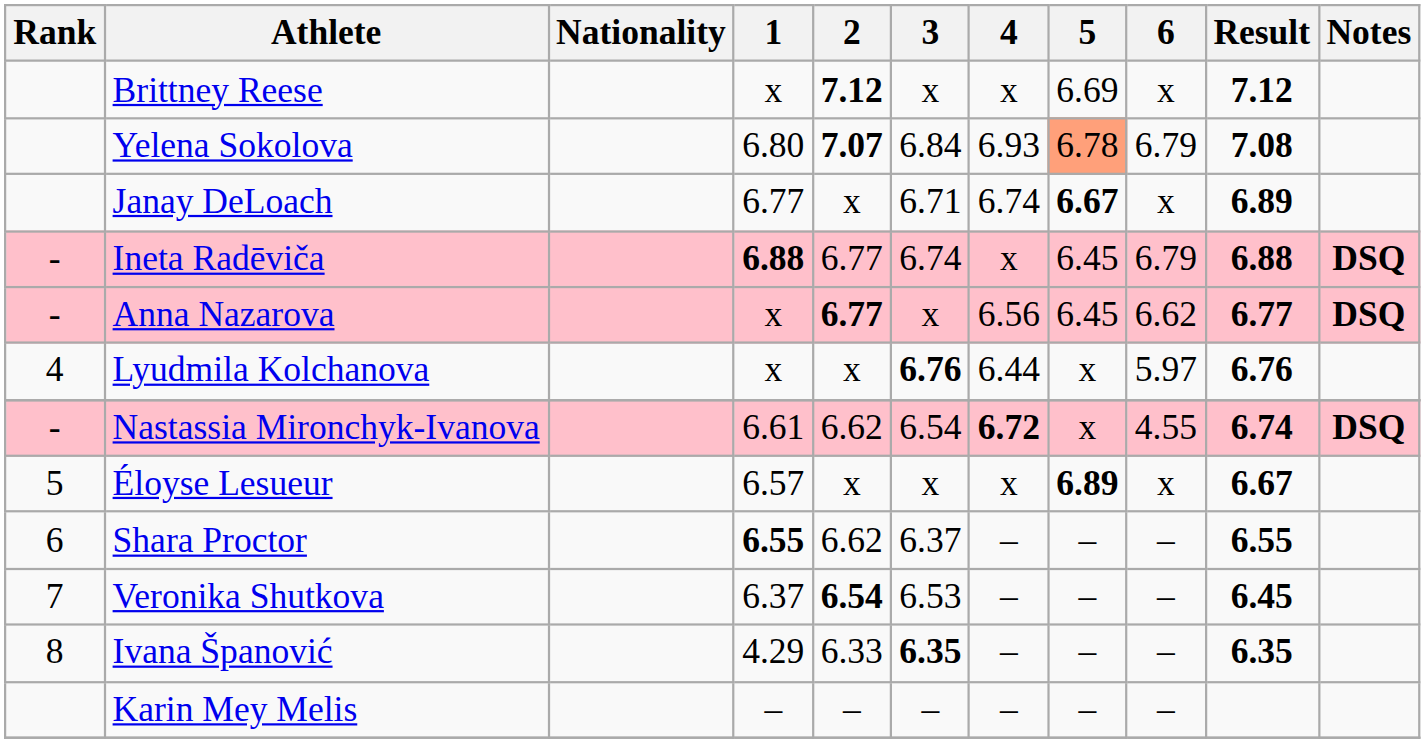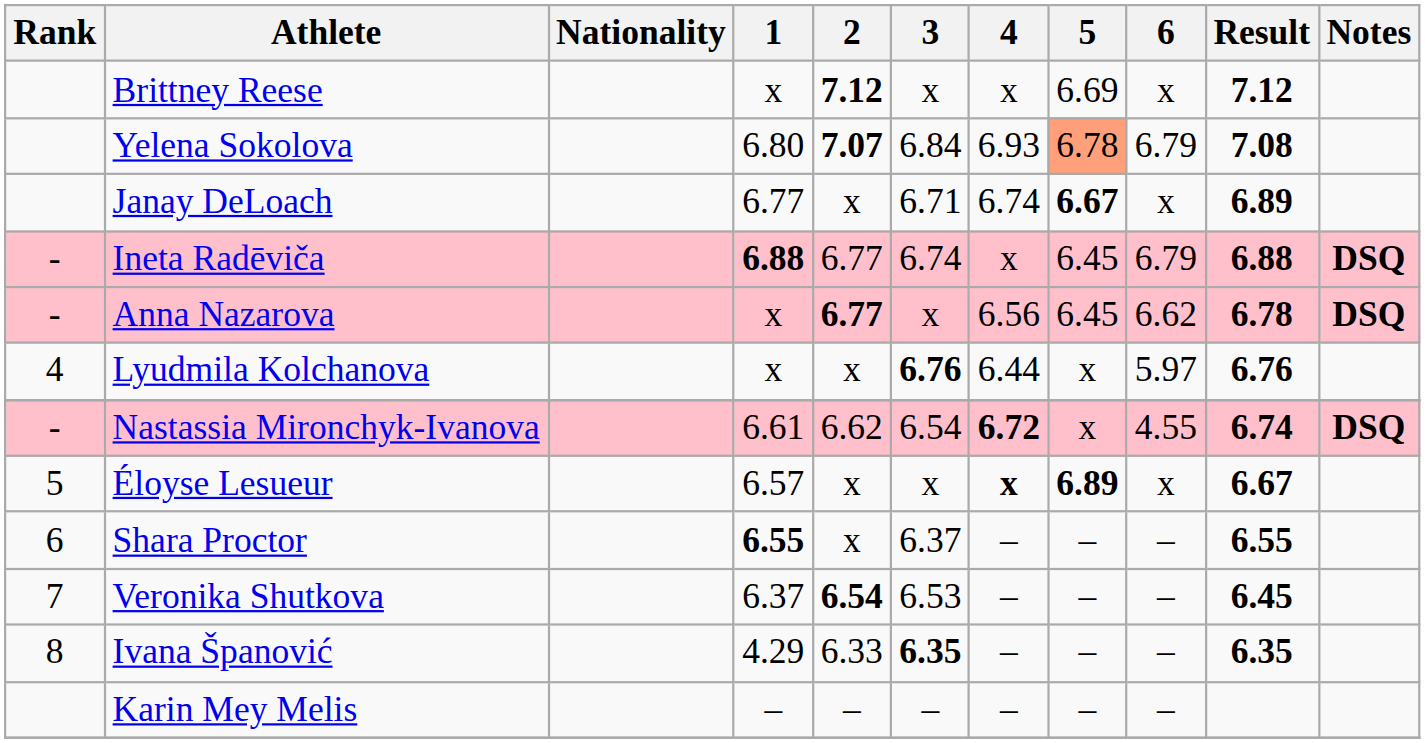Anna Nazarova | Result: 6.77 -> 6.78
Éloyse Lesueur | 4: normal -> bold
Shara Proctor | 2: 6.62 -> x
